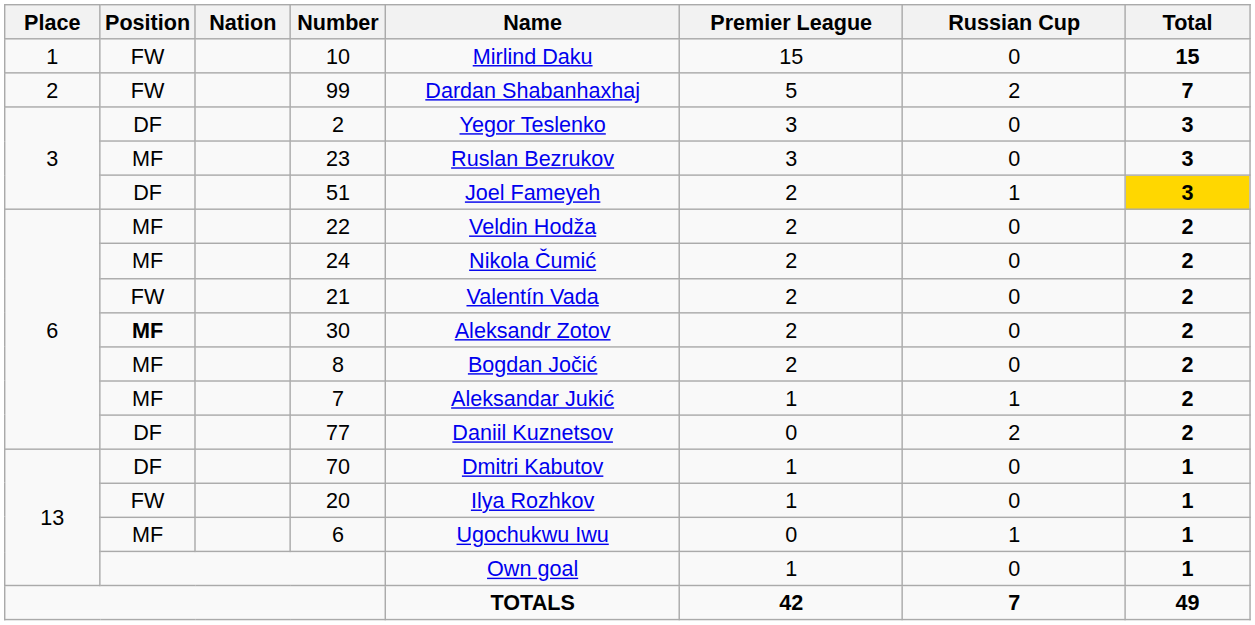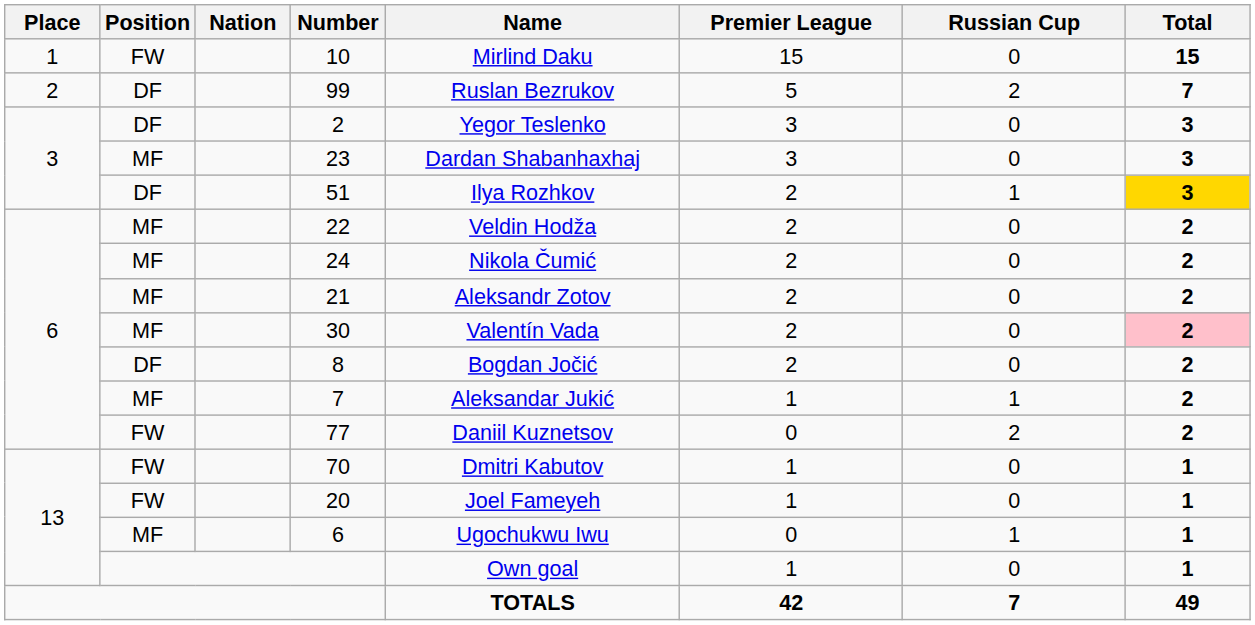99 | Position: FW -> DF
99 | Name: Dardan Shabanhaxhaj -> Ruslan Bezrukov
23 | Name: Ruslan Bezrukov -> Dardan Shabanhaxhaj
51 | Name: Joel Fameyeh -> Ilya Rozhkov
21 | Position: FW -> MF
21 | Name: Valentín Vada -> Aleksandr Zotov
30 | Position: bold -> normal
30 | Name: Aleksandr Zotov -> Valentín Vada
30 | Total: no background -> pink background
8 | Position: MF -> DF
77 | Position: DF -> FW
70 | Position: DF -> FW
20 | Name: Ilya Rozhkov -> Joel Fameyeh
